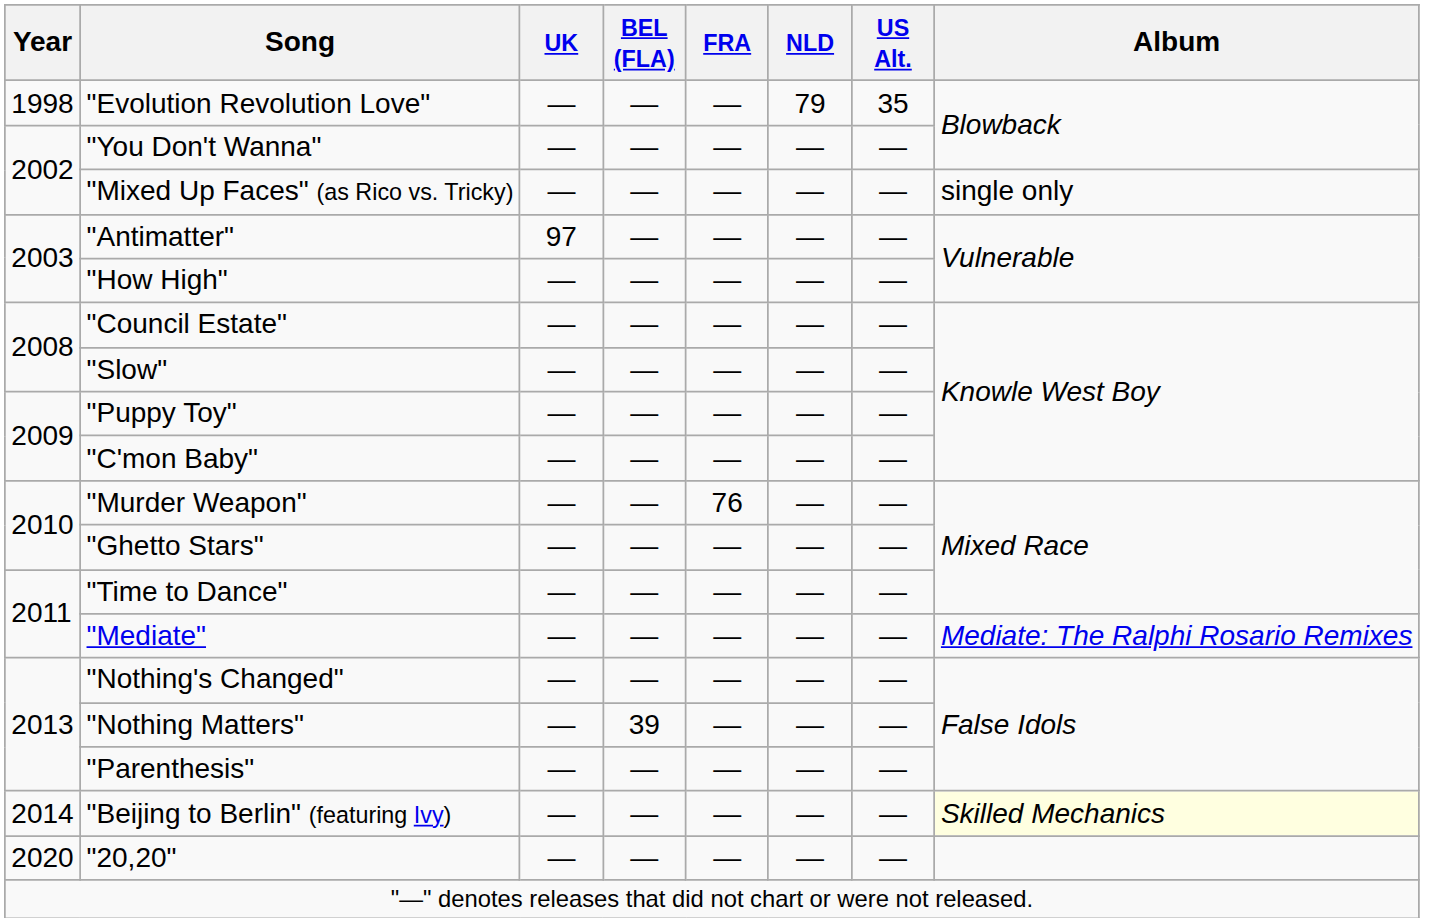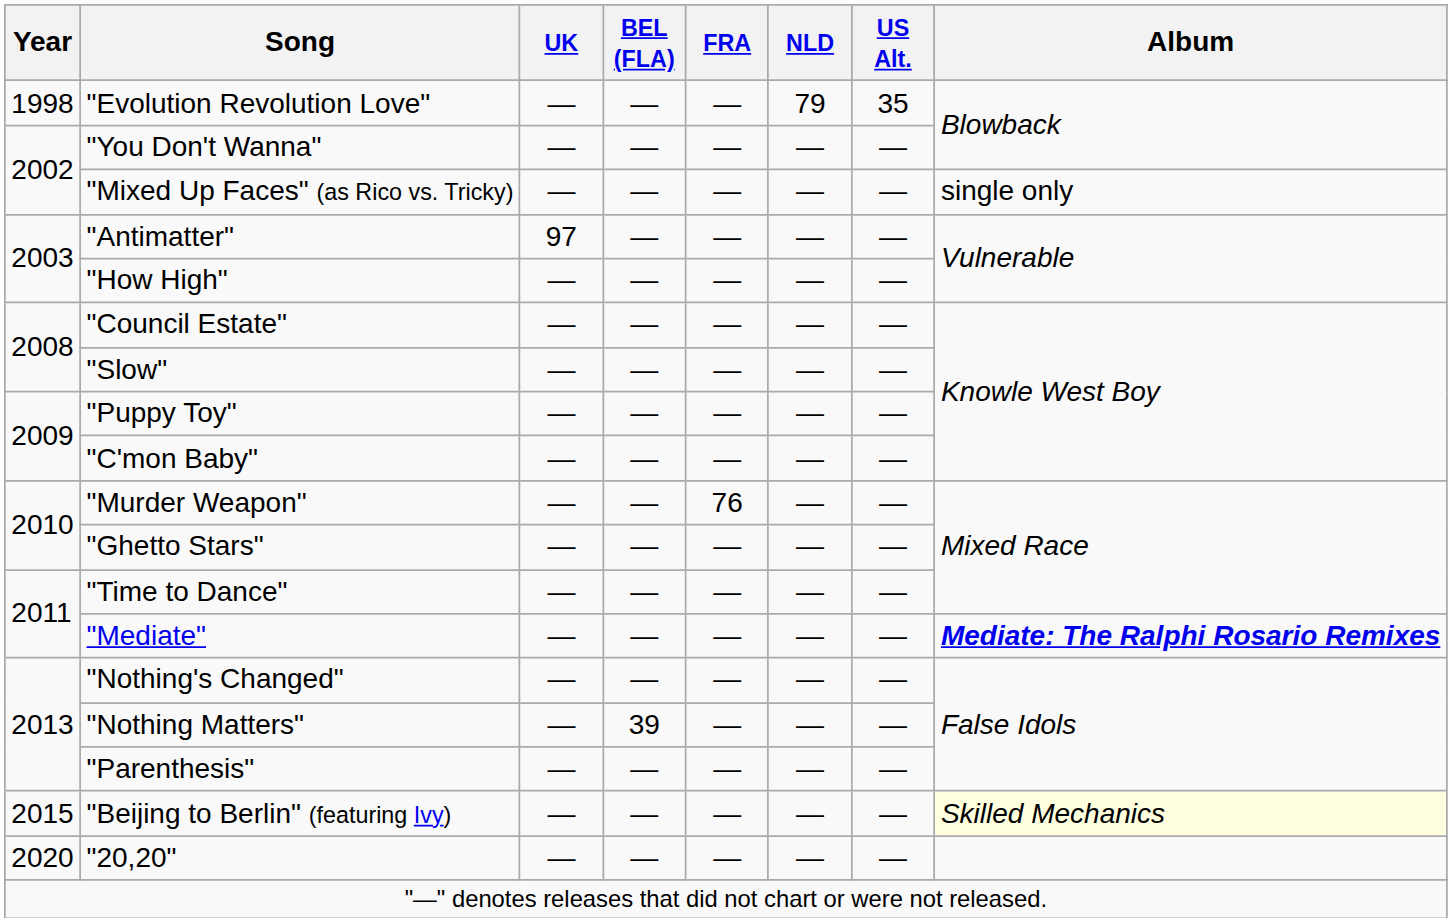"Mediate" | Album: normal -> bold
"Beijing to Berlin" (featuring Ivy) | Year: 2014 -> 2015
